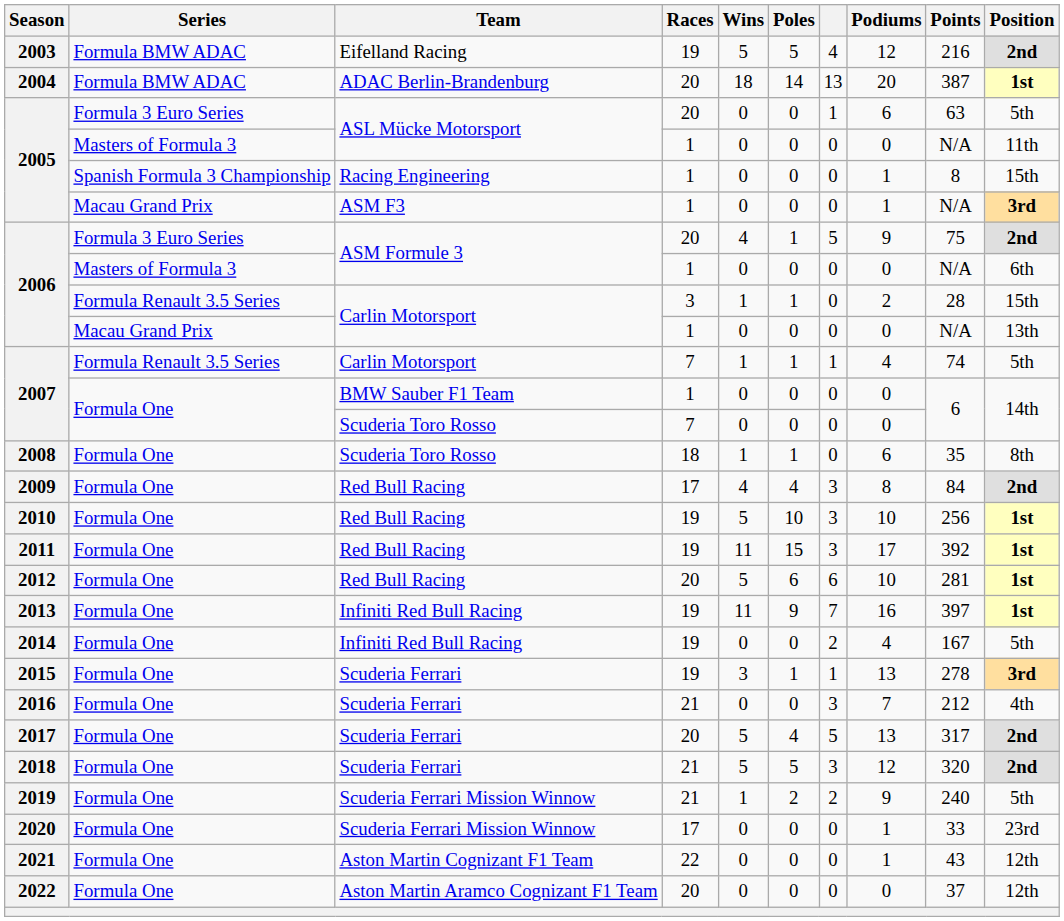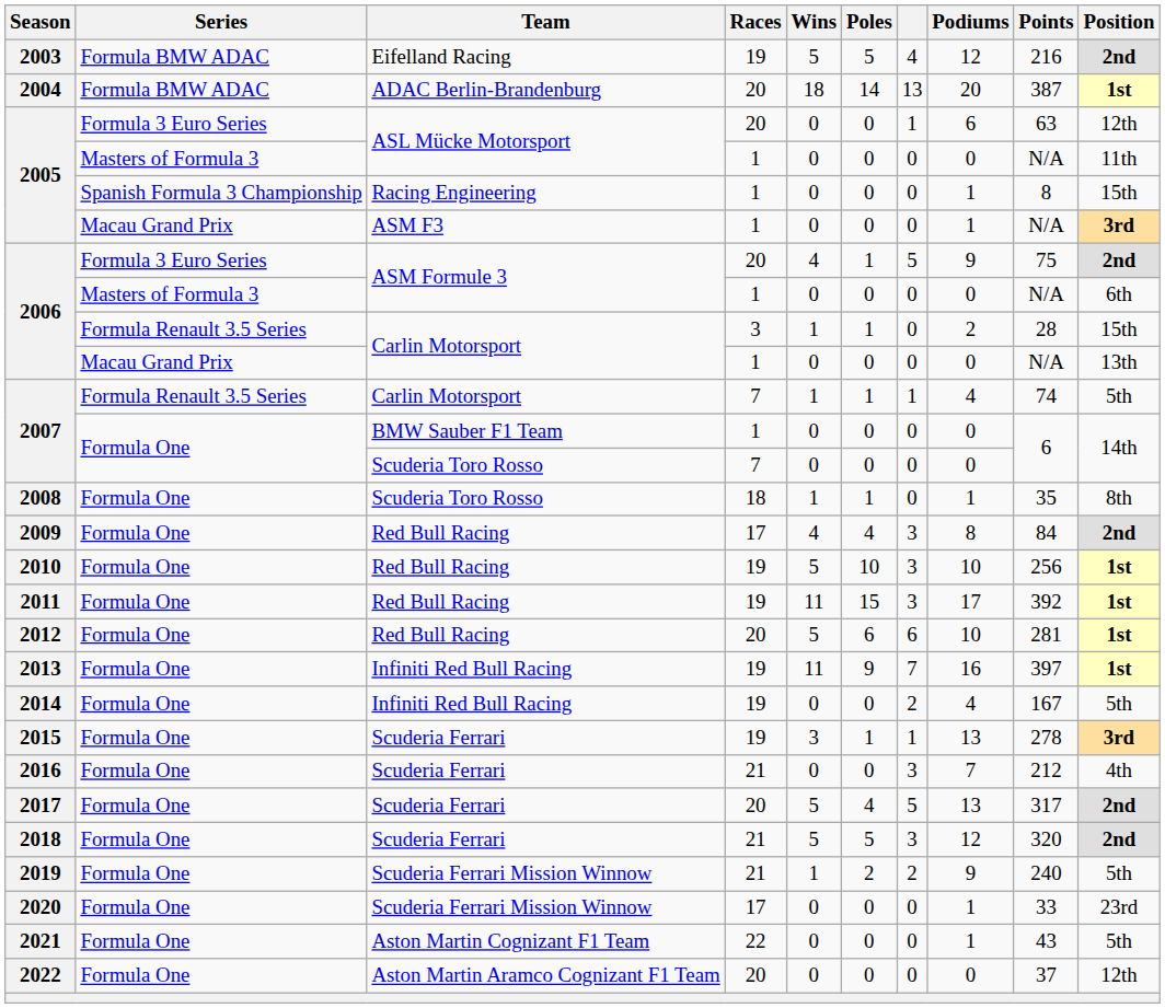2005 / Formula 3 Euro Series | Position: 5th -> 12th
2008 | Podiums: 6 -> 1
2021 | Position: 12th -> 5th
